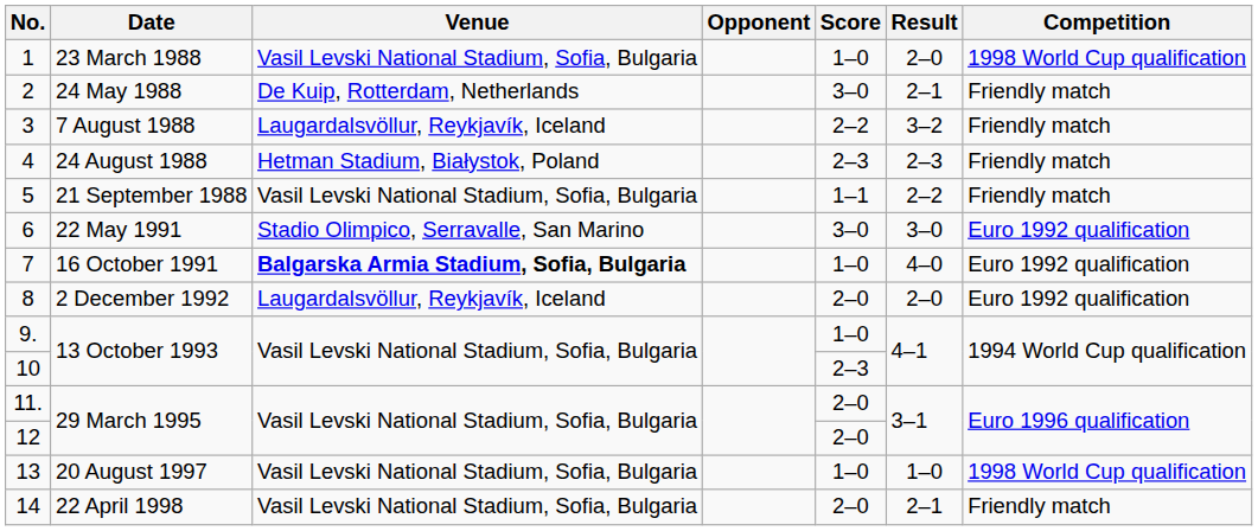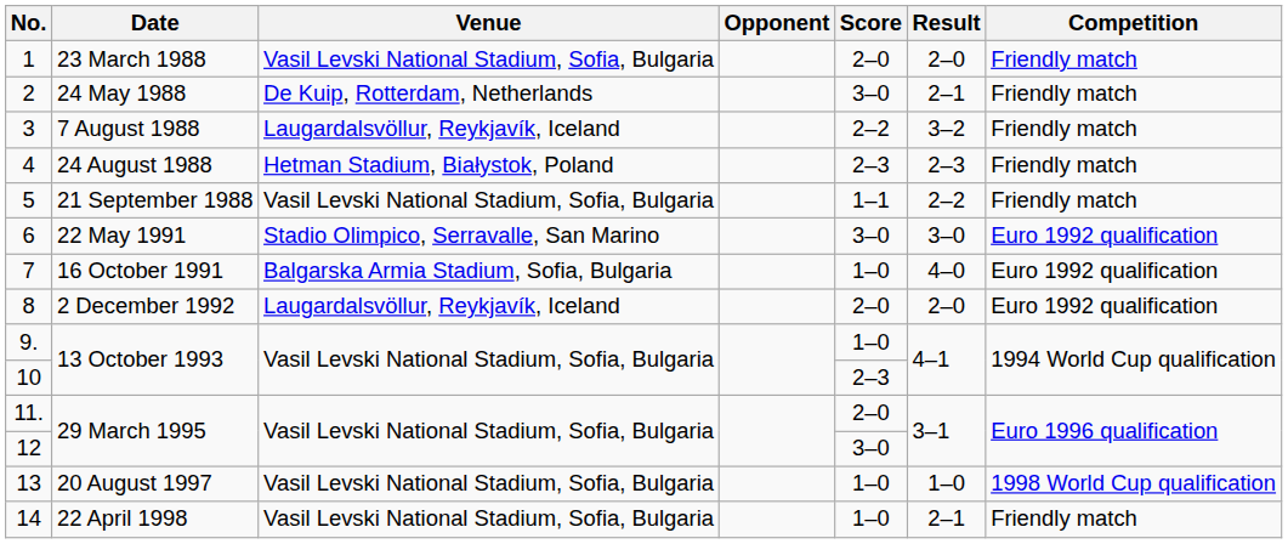1 | Score: 1–0 -> 2–0
1 | Competition: 1998 World Cup qualification -> Friendly match
7 | Venue: bold -> normal
12 | Score: 2–0 -> 3–0
14 | Score: 2–0 -> 1–0
